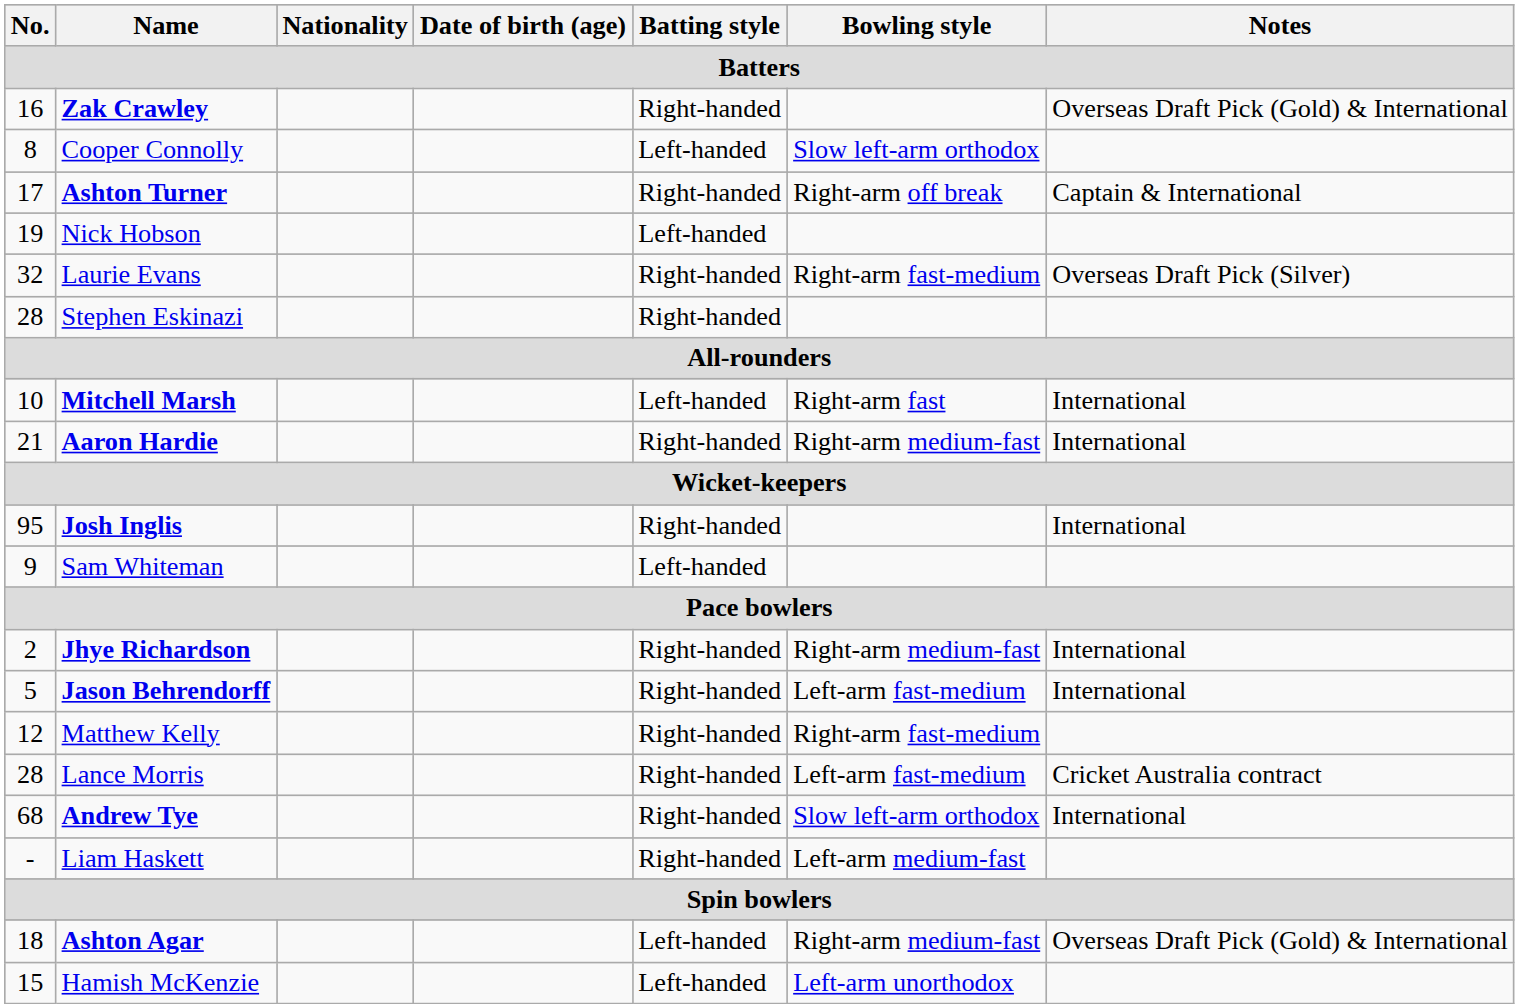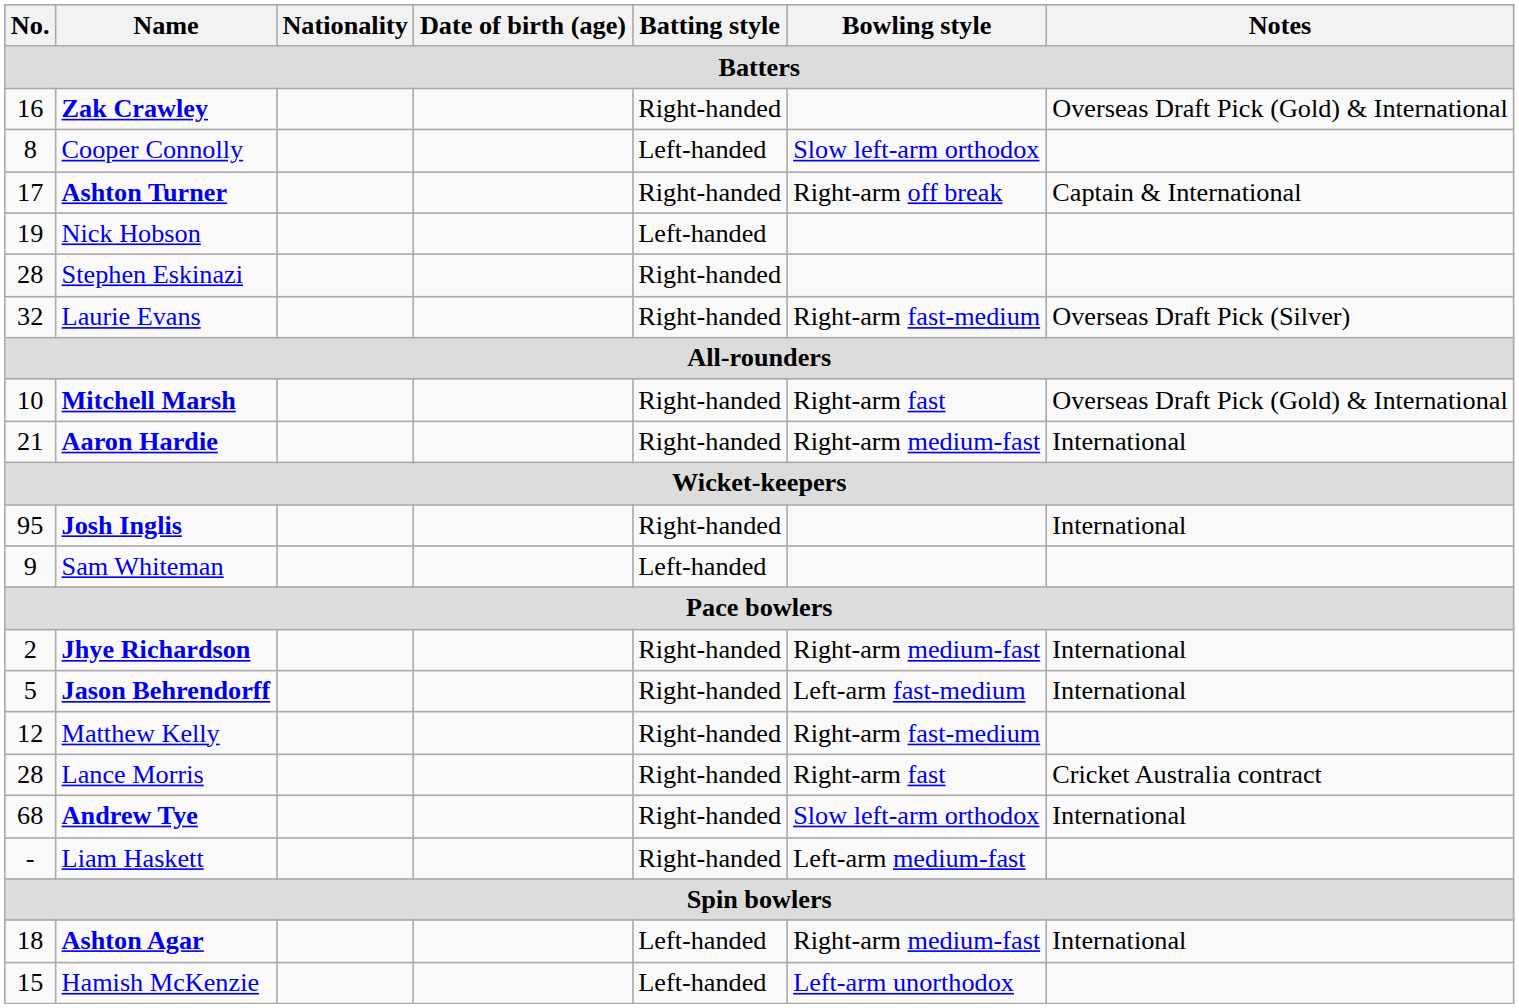rows swapped: Stephen Eskinazi <-> Laurie Evans
Mitchell Marsh | Batting style: Left-handed -> Right-handed
Mitchell Marsh | Notes: International -> Overseas Draft Pick (Gold) & International
Lance Morris | Bowling style: Left-arm fast-medium -> Right-arm fast
Ashton Agar | Notes: Overseas Draft Pick (Gold) & International -> International
